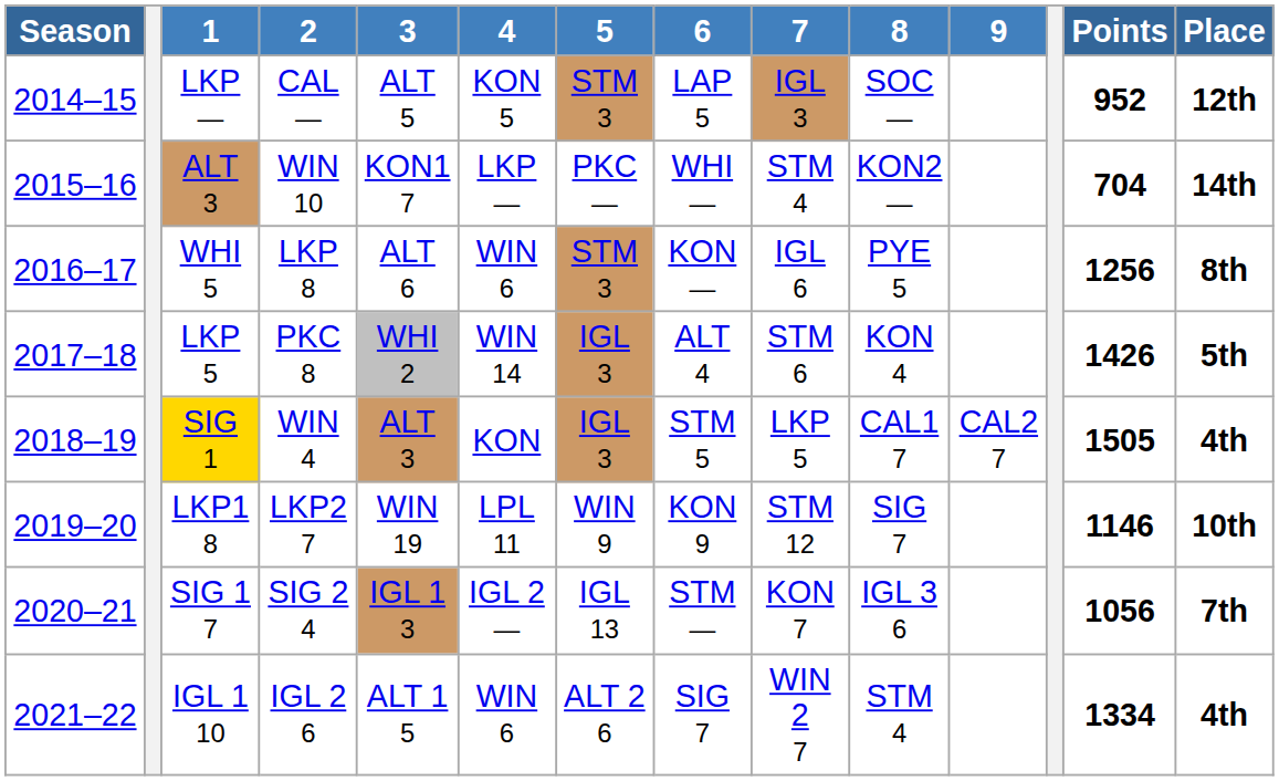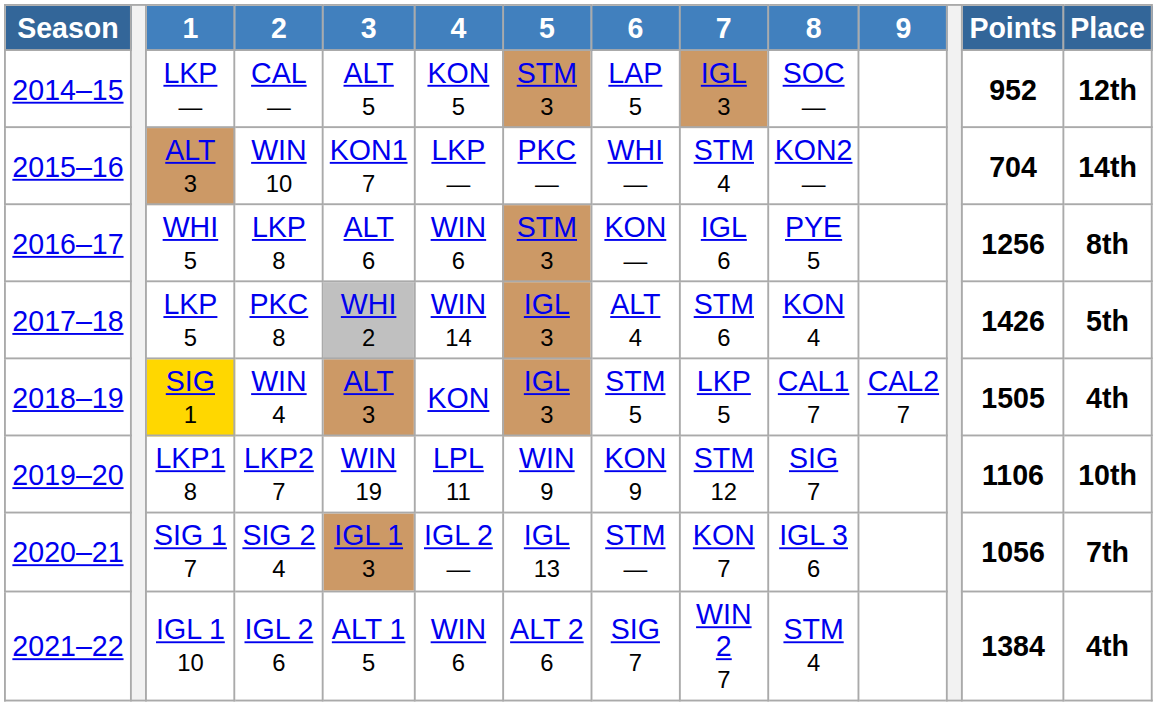LKP1 8 | Points: 1146 -> 1106
IGL 1 10 | Points: 1334 -> 1384
